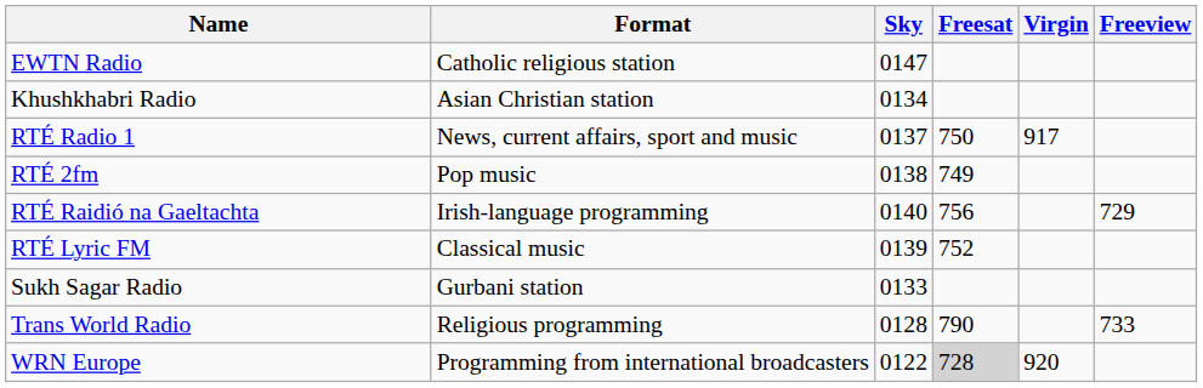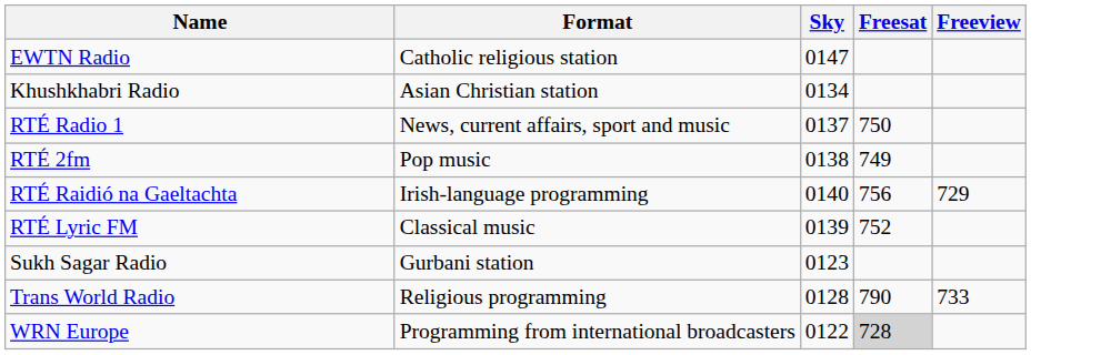- column: Virgin | 917 | 920
Sukh Sagar Radio | Sky: 0133 -> 0123
